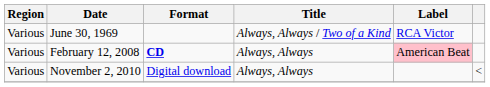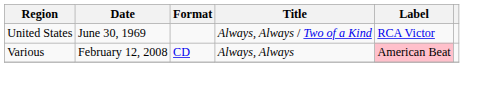June 30, 1969 | Region: Various -> United States
February 12, 2008 | Format: bold -> normal
- row: Various | November 2, 2010 | Digital download | Always, Always | <
